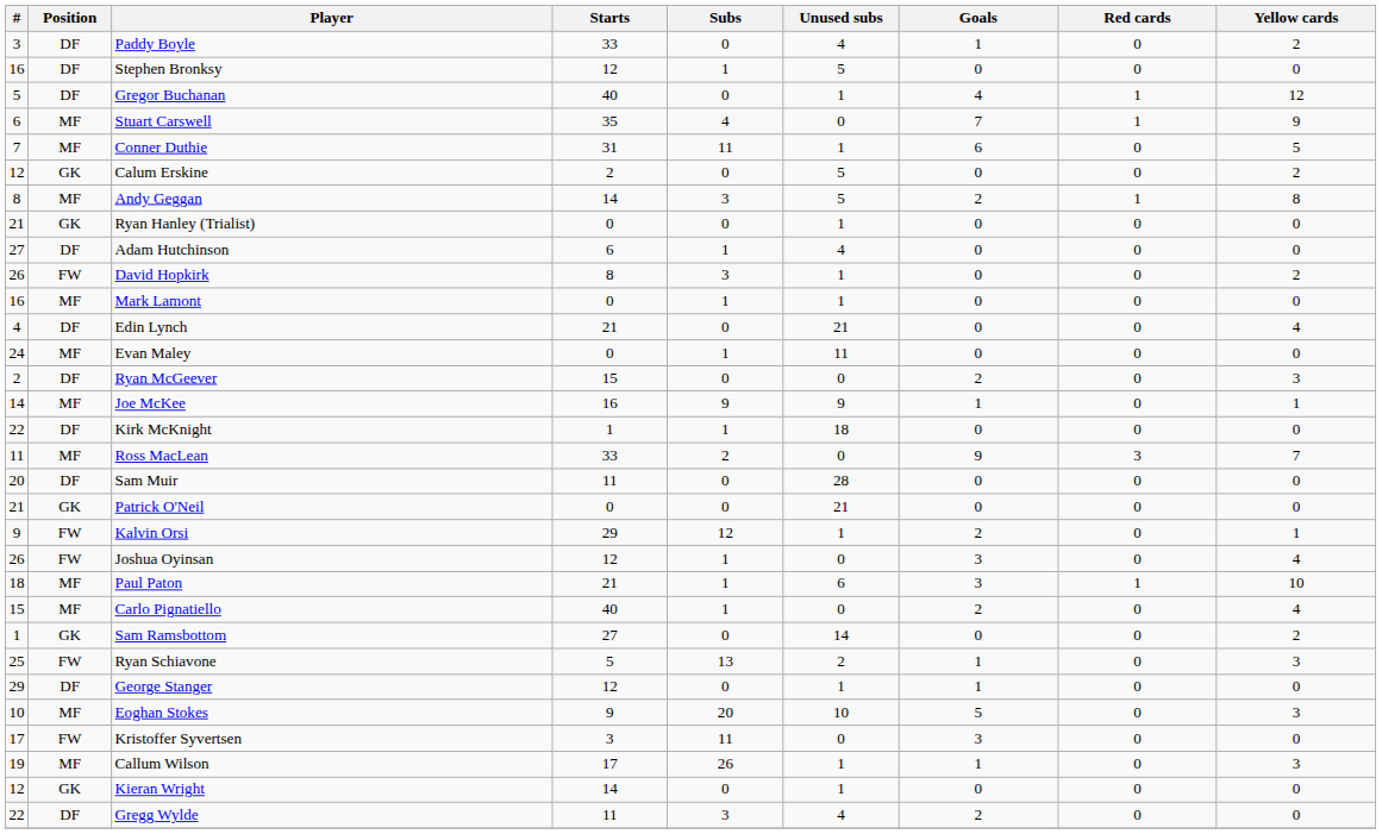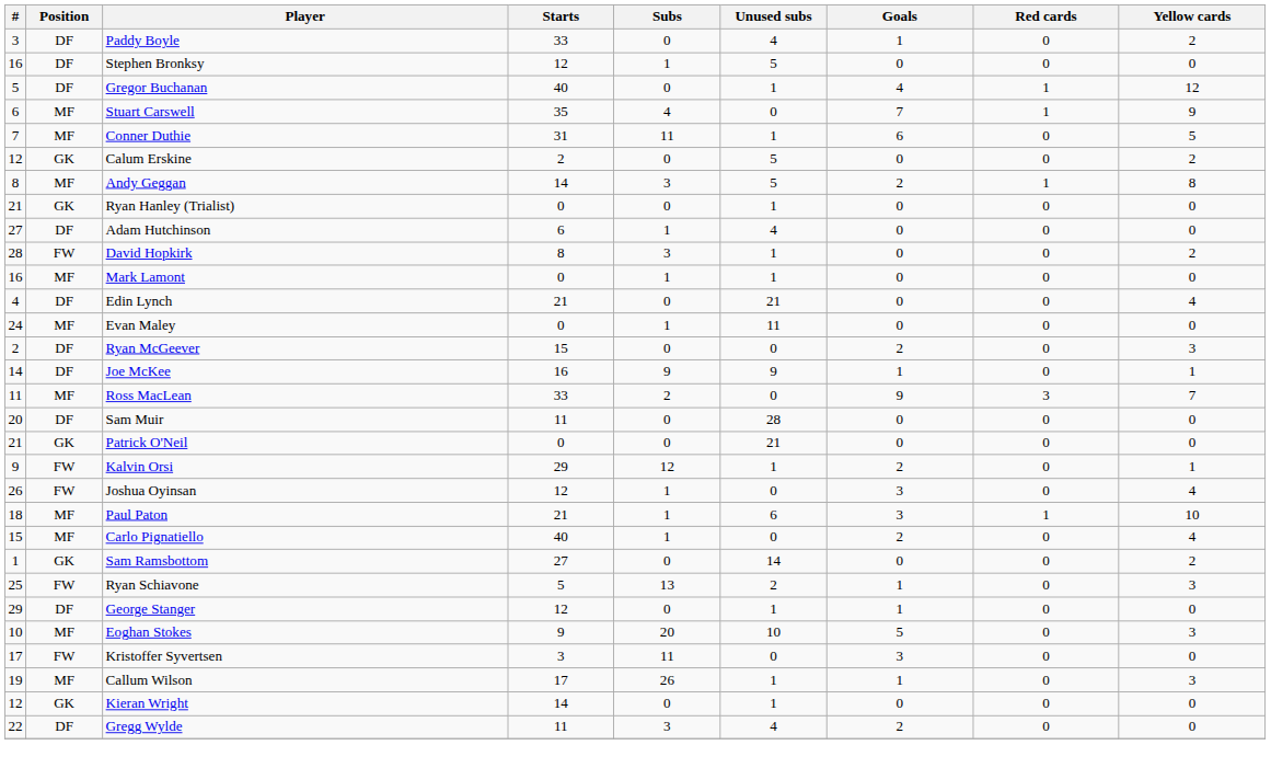David Hopkirk | #: 26 -> 28
Joe McKee | Position: MF -> DF
- row: 22 | DF | Kirk McKnight | 1 | 1 | 18 | 0 | 0 | 0
